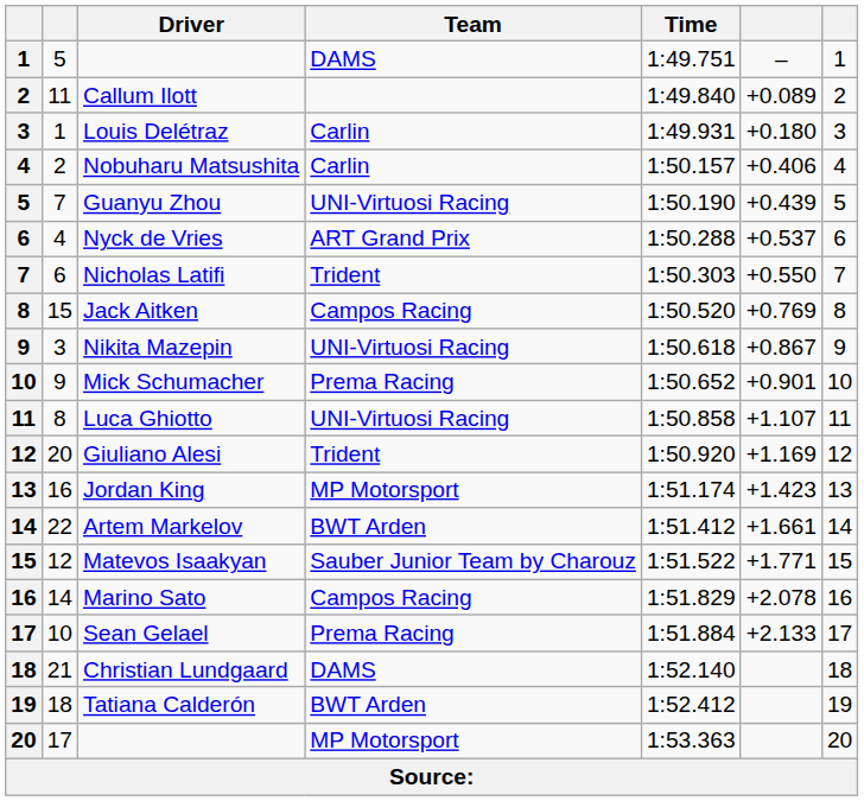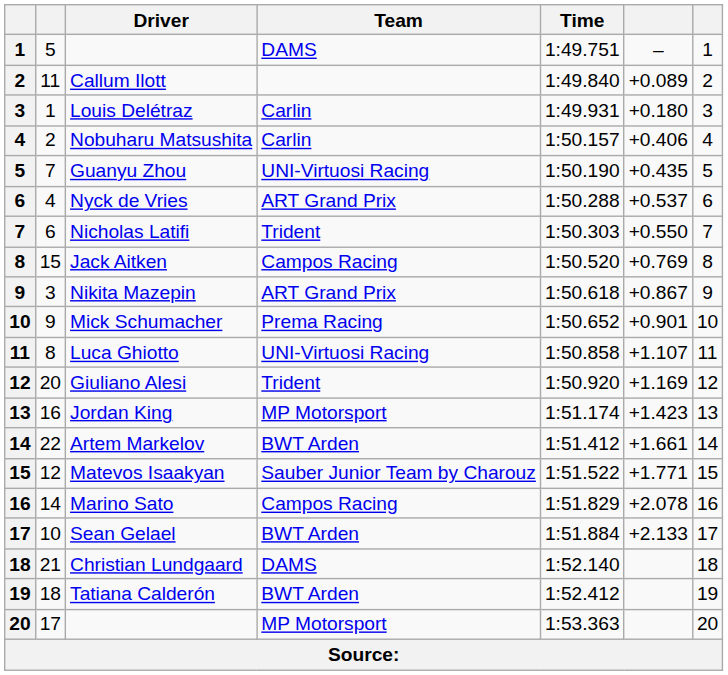Guanyu Zhou | column 6: +0.439 -> +0.435
Nikita Mazepin | Team: UNI-Virtuosi Racing -> ART Grand Prix
Sean Gelael | Team: Prema Racing -> BWT Arden
